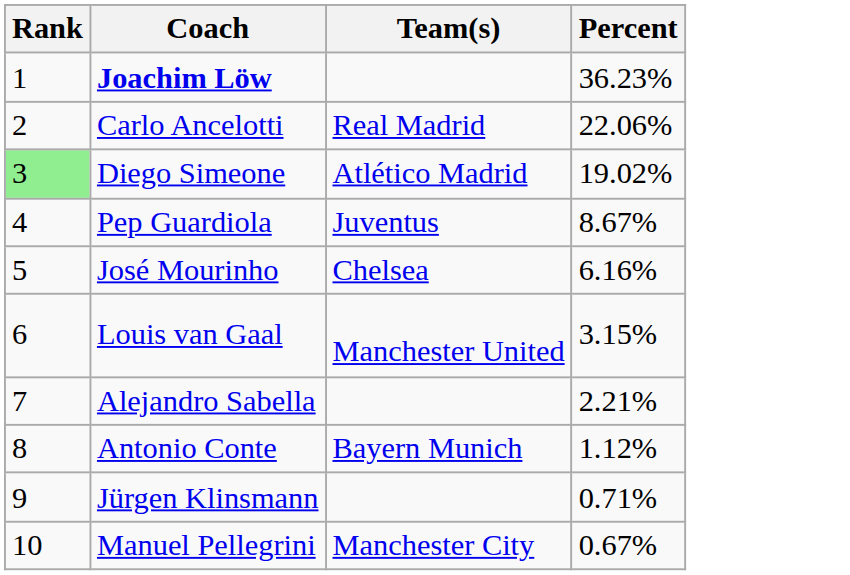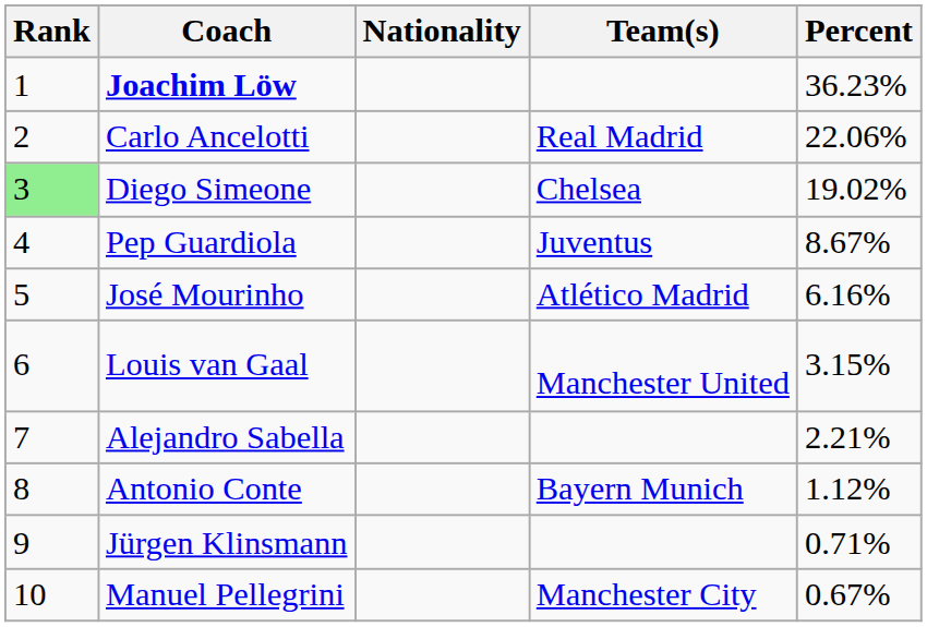+ column: Nationality
Diego Simeone | Team(s): Atlético Madrid -> Chelsea
José Mourinho | Team(s): Chelsea -> Atlético Madrid
